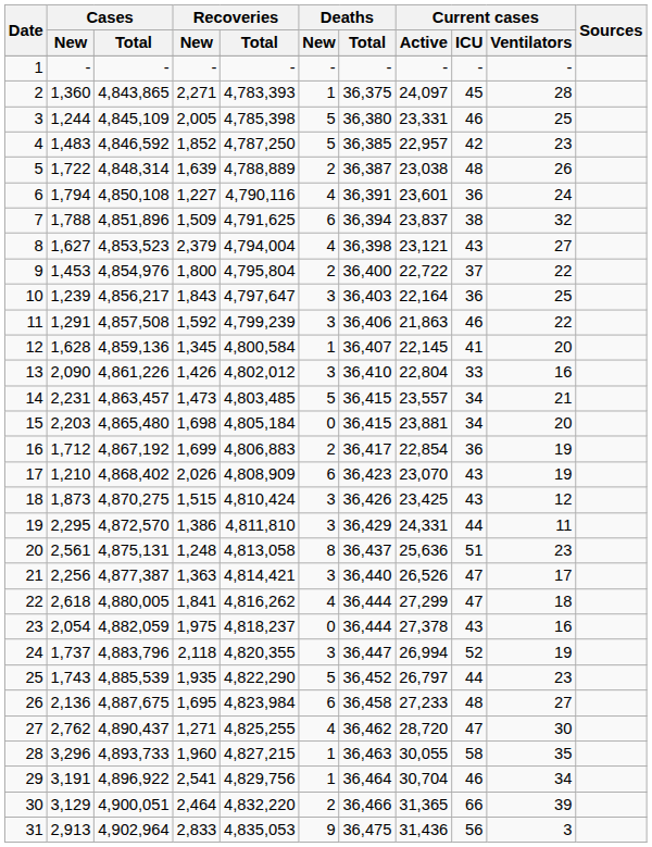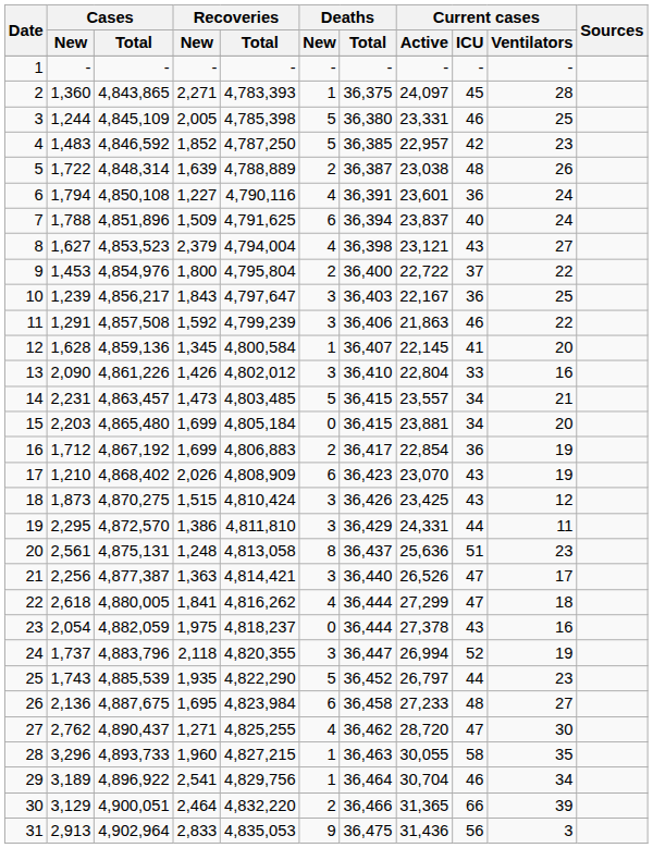7 | Current cases / ICU: 38 -> 40
7 | Current cases / Ventilators: 32 -> 24
10 | Current cases / Active: 22,164 -> 22,167
15 | Recoveries / New: 1,698 -> 1,699
29 | Cases / New: 3,191 -> 3,189
